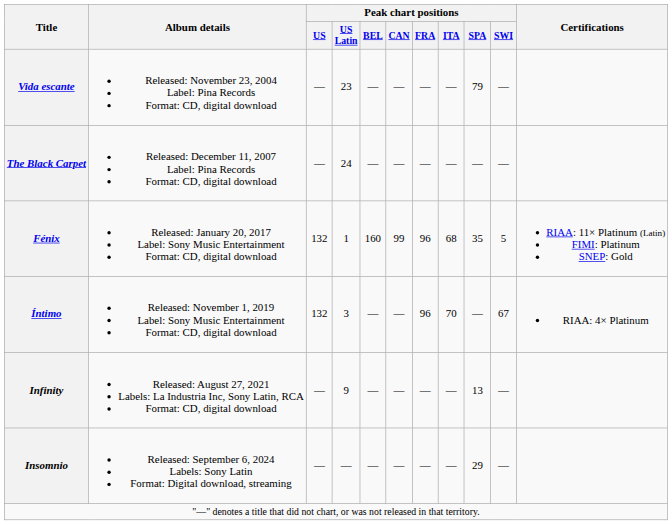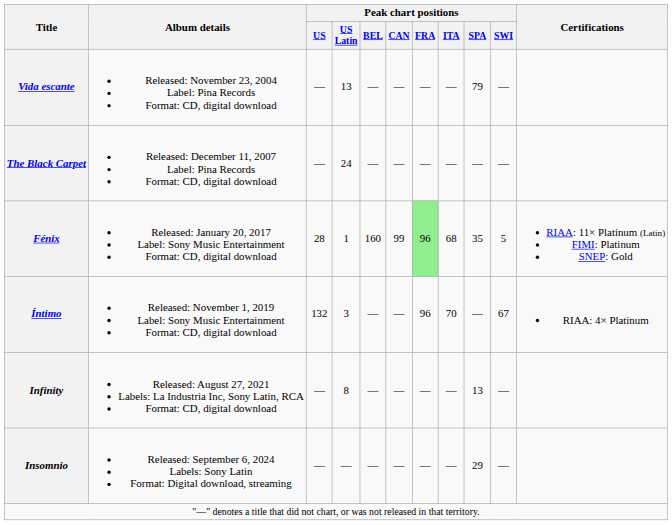Vida escante | Peak chart positions / US Latin: 23 -> 13
Fénix | Peak chart positions / US: 132 -> 28
Fénix | Peak chart positions / FRA: no background -> lightgreen background
Infinity | Peak chart positions / US Latin: 9 -> 8
